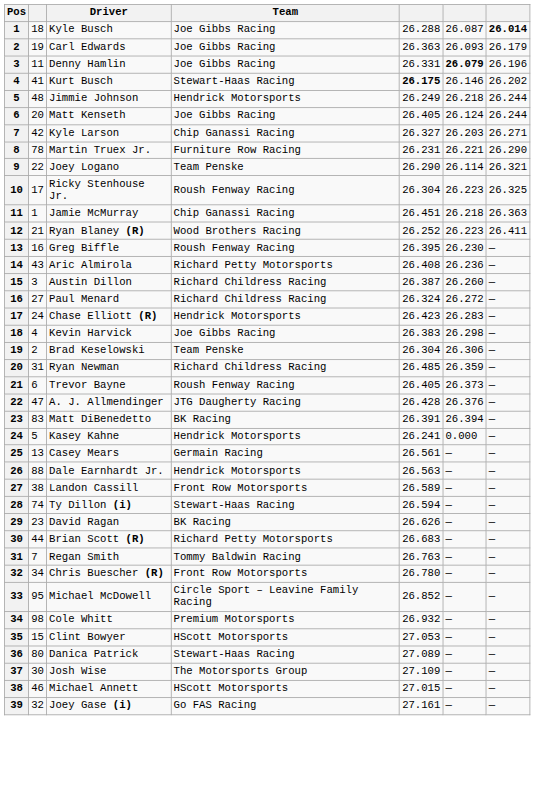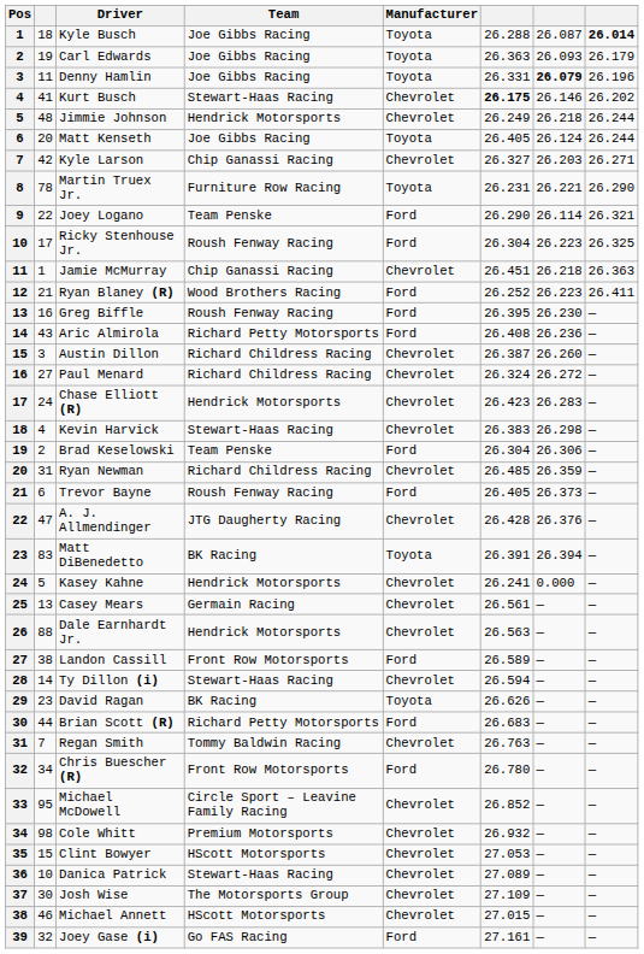+ column: Manufacturer | Toyota | Toyota | Toyota | Chevrolet | Chevrolet | Toyota | Chevrolet | Toyota | Ford | Ford | Chevrolet | Ford | Ford | Ford | Chevrolet | Chevrolet | Chevrolet | Chevrolet | Ford | Chevrolet | Ford | Chevrolet | Toyota | Chevrolet | Chevrolet | Chevrolet | Ford | Chevrolet | Toyota | Ford | Chevrolet | Ford | Chevrolet | Chevrolet | Chevrolet | Chevrolet | Chevrolet | Chevrolet | Ford
Kevin Harvick | Team: Joe Gibbs Racing -> Stewart-Haas Racing
Ty Dillon (i) | column 2: 74 -> 14
Danica Patrick | column 2: 80 -> 10
